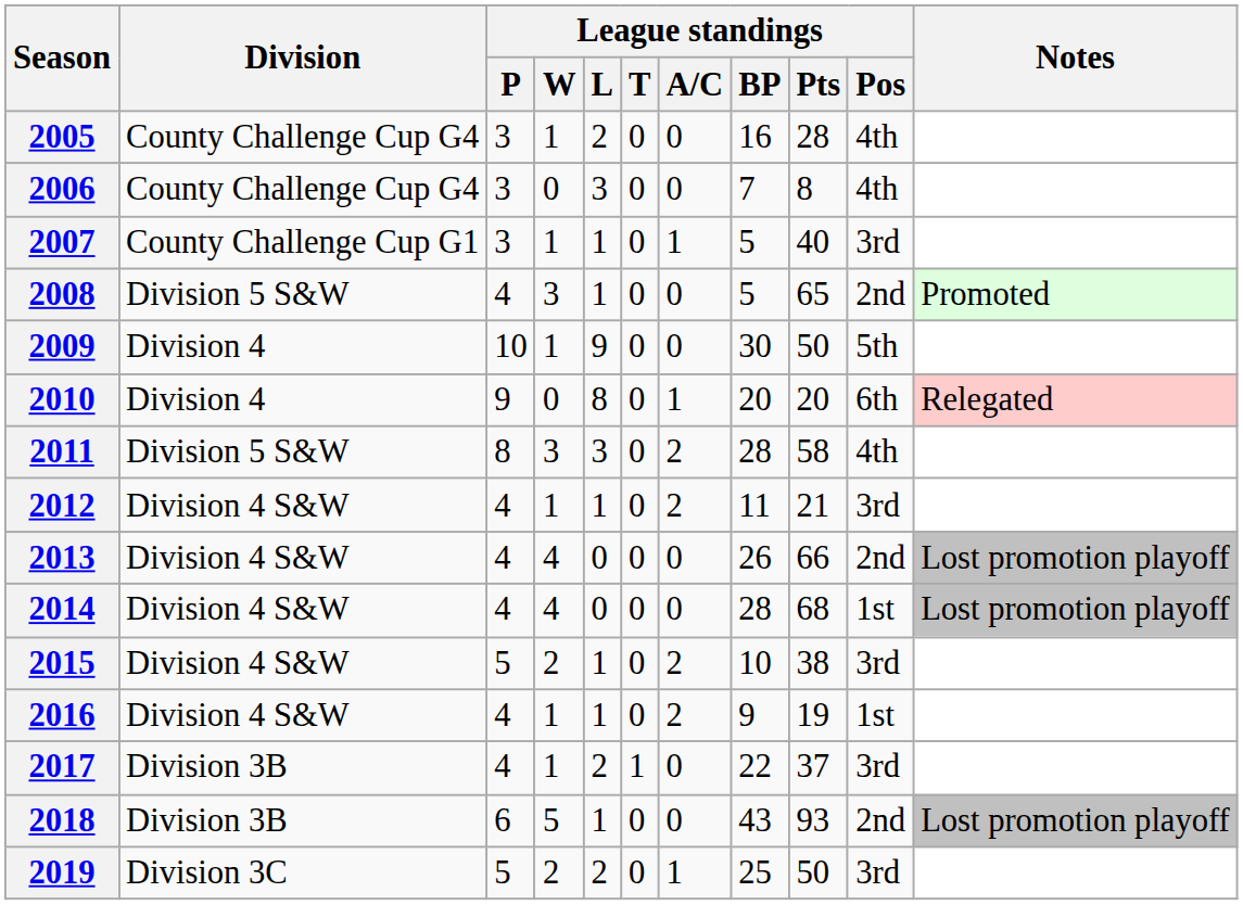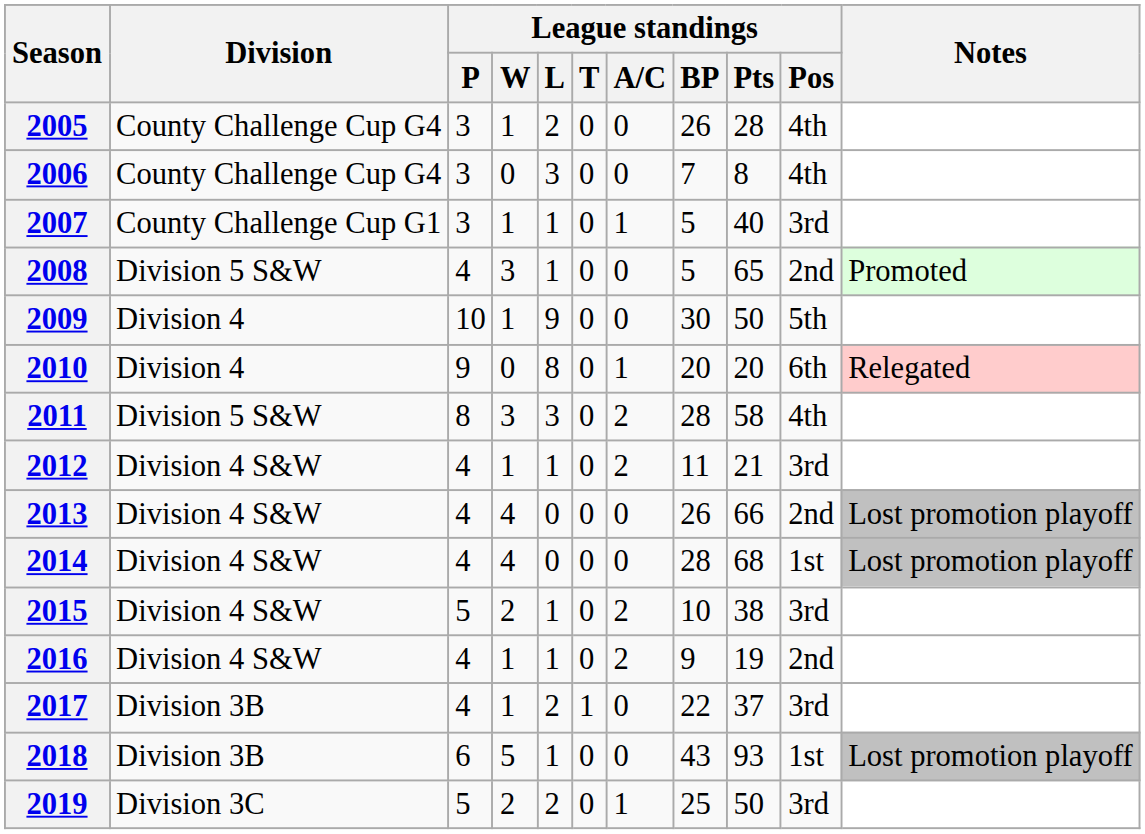2005 | League standings / BP: 16 -> 26
2016 | League standings / Pos: 1st -> 2nd
2018 | League standings / Pos: 2nd -> 1st
